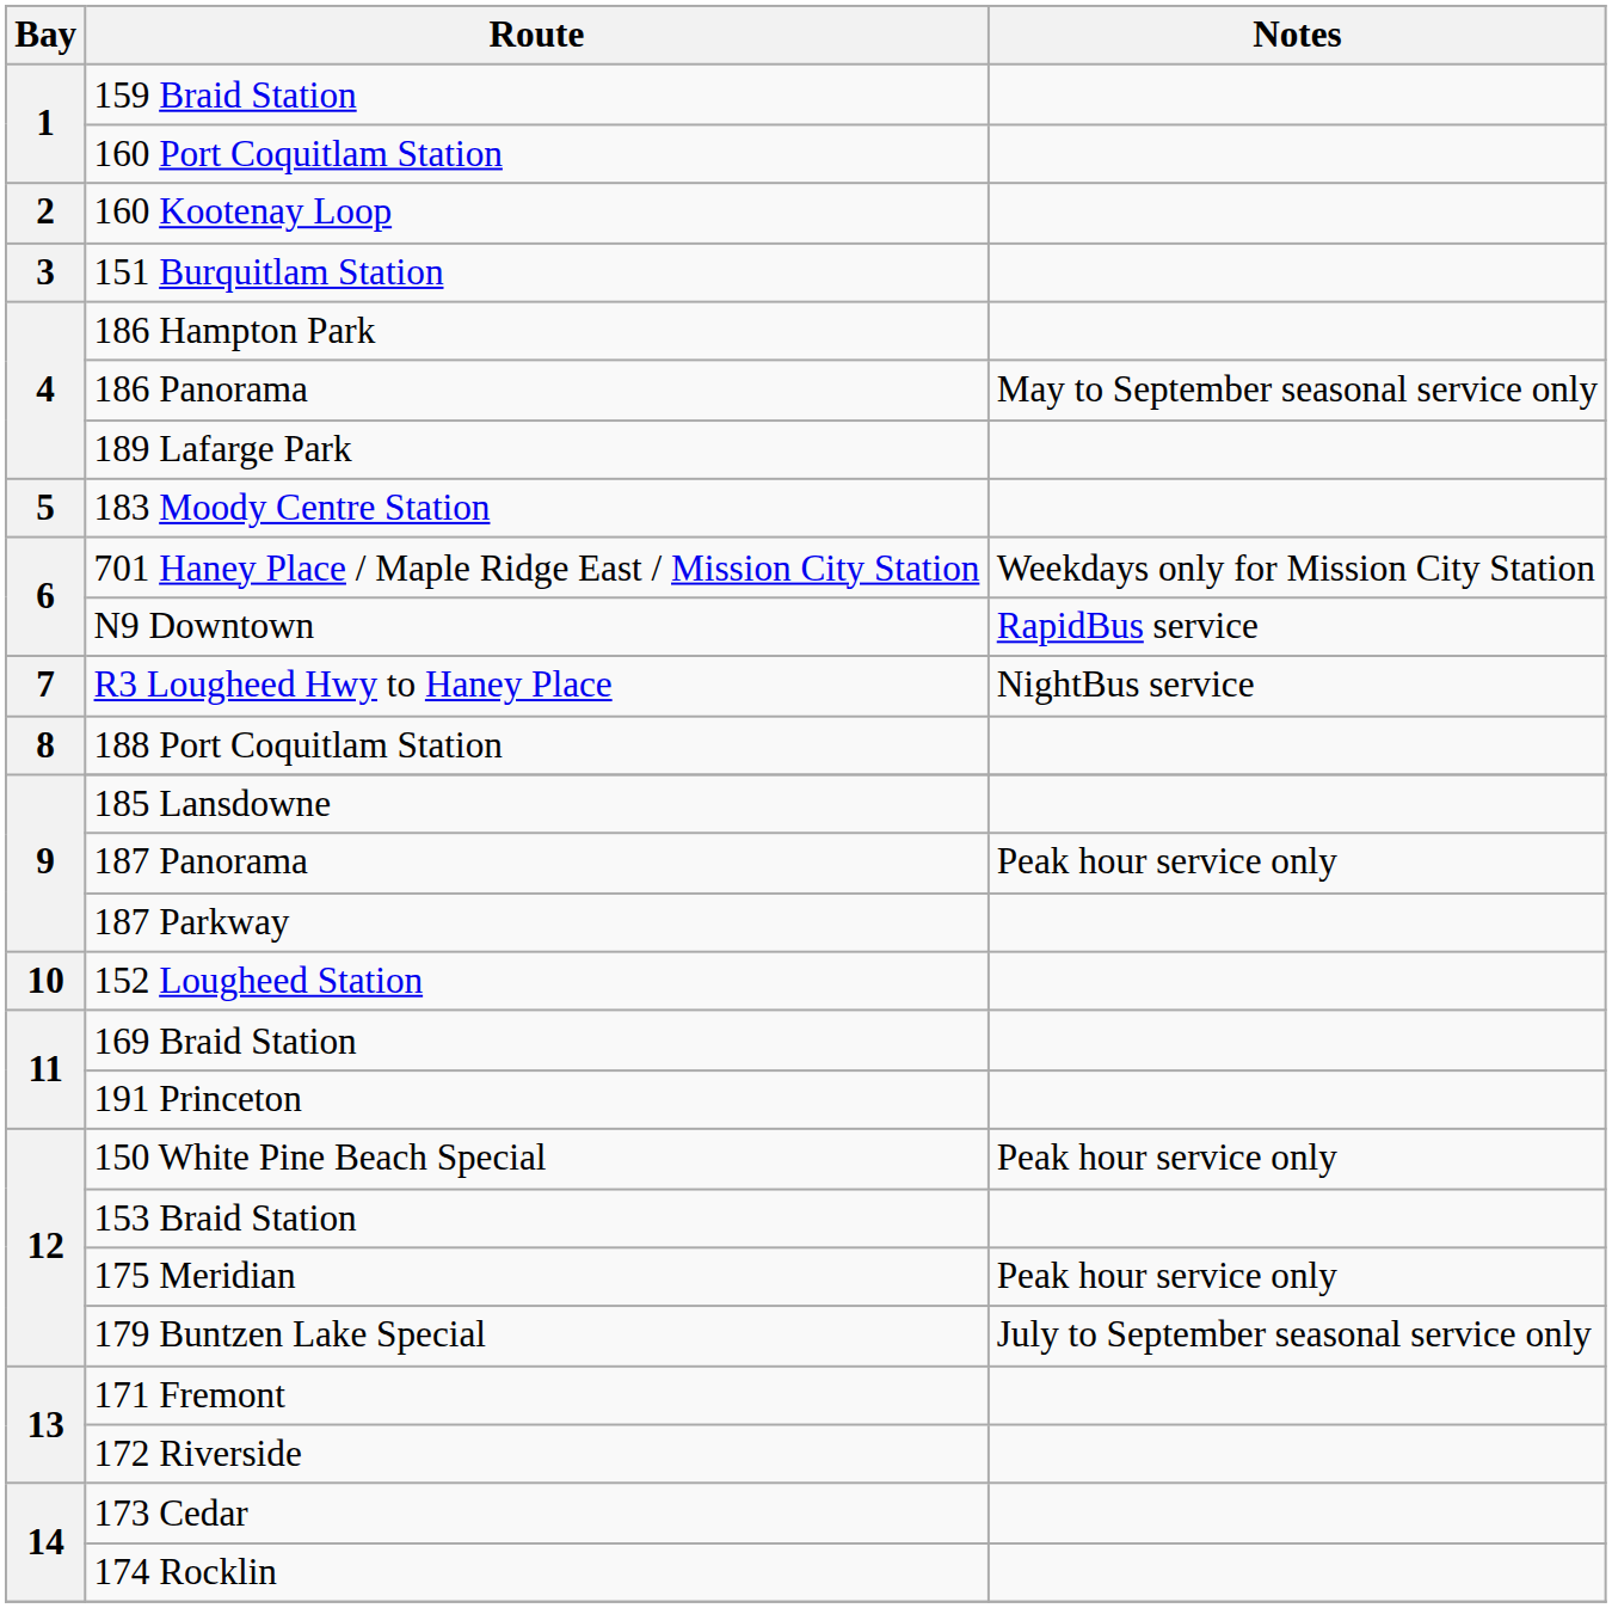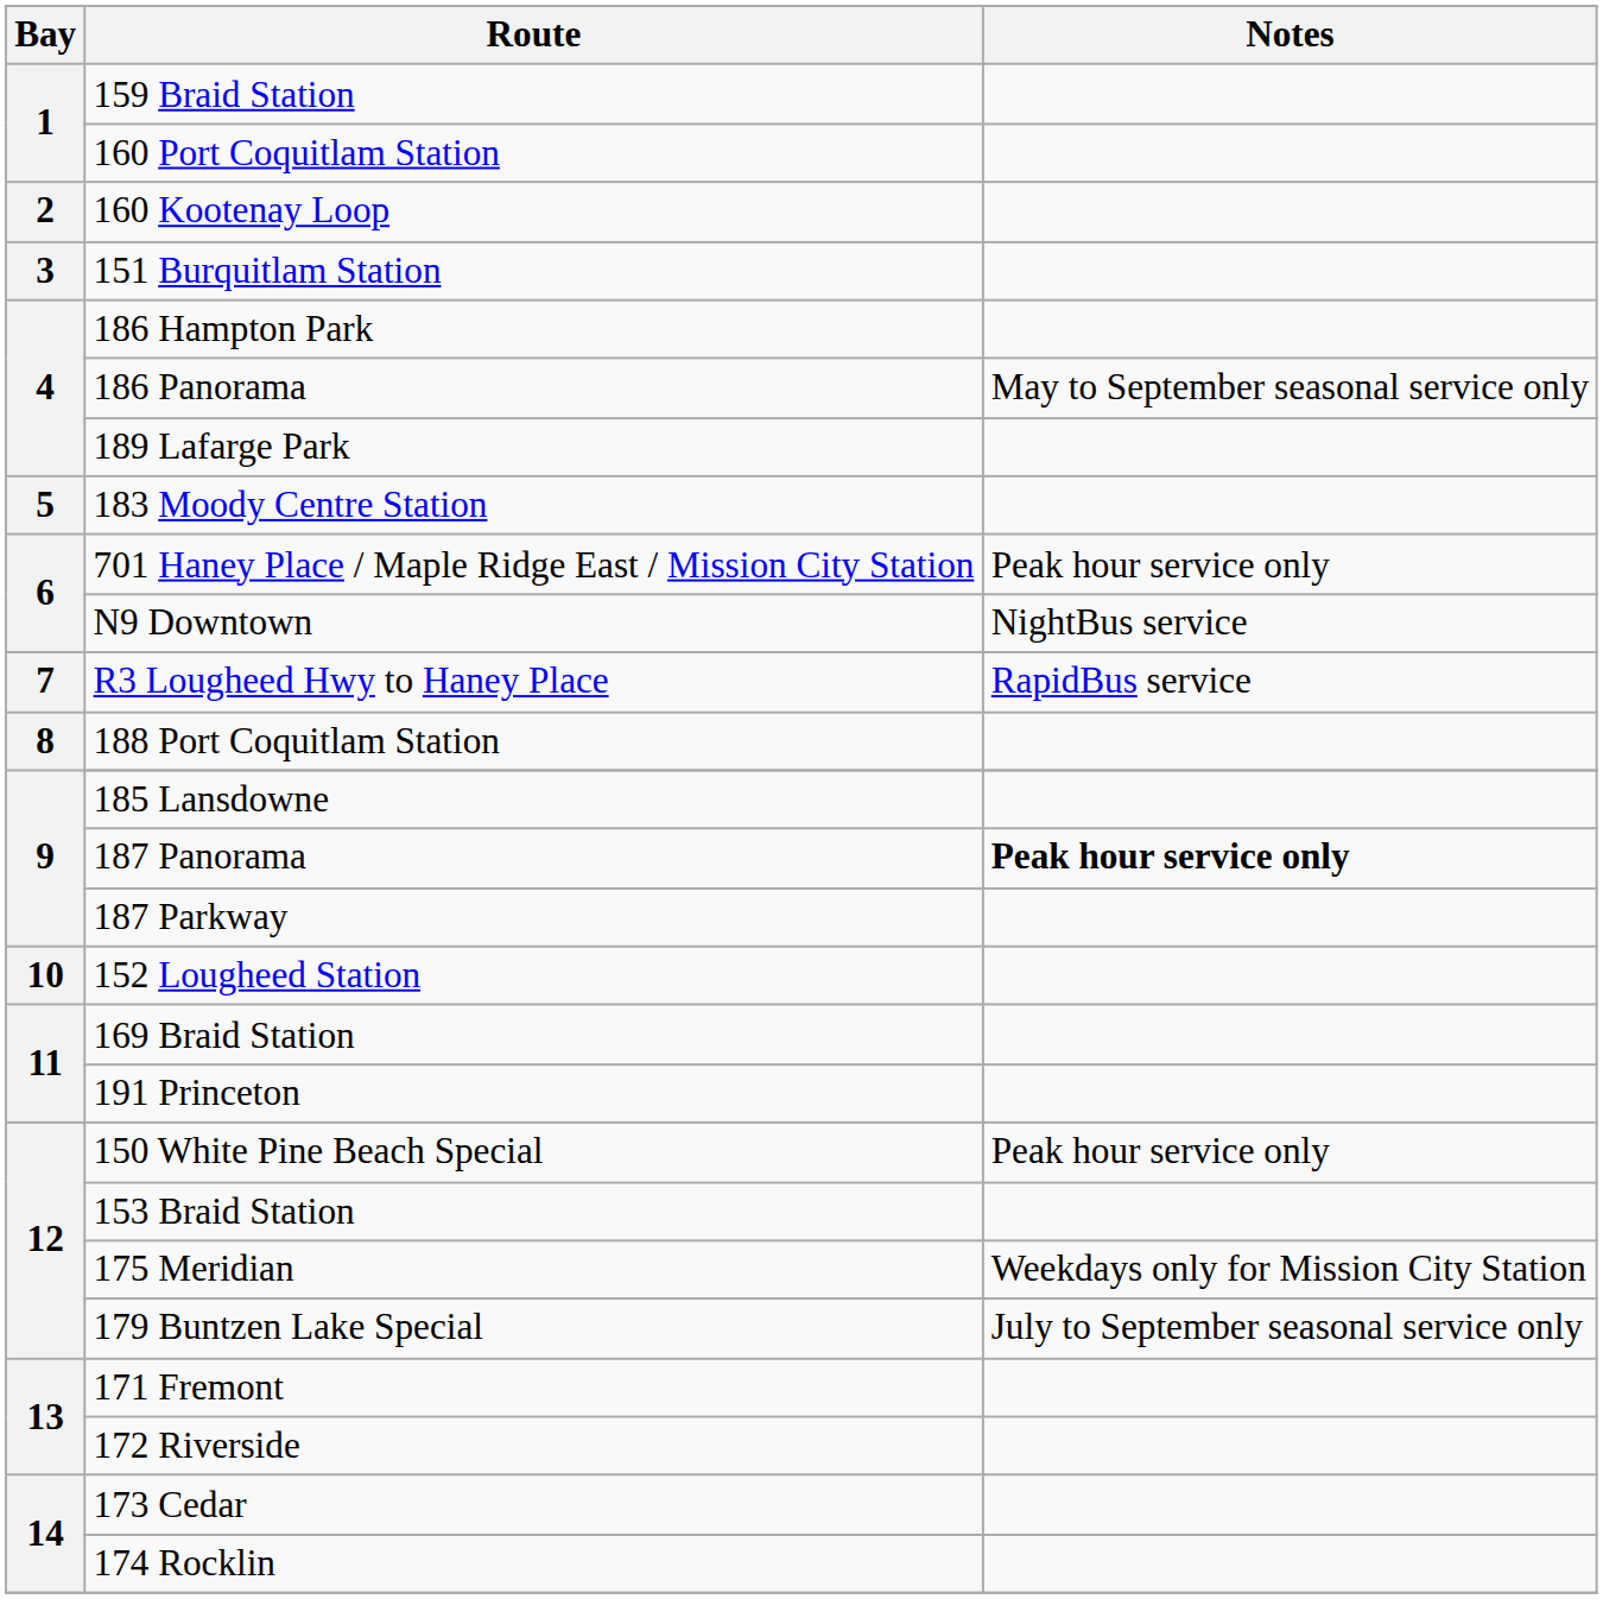701 Haney Place / Maple Ridge East / Mission City Station | Notes: Weekdays only for Mission City Station -> Peak hour service only
N9 Downtown | Notes: RapidBus service -> NightBus service
R3 Lougheed Hwy to Haney Place | Notes: NightBus service -> RapidBus service
187 Panorama | Notes: normal -> bold
175 Meridian | Notes: Peak hour service only -> Weekdays only for Mission City Station
